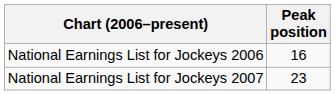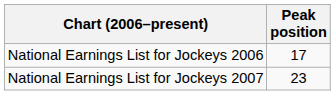National Earnings List for Jockeys 2006 | Peak position: 16 -> 17
